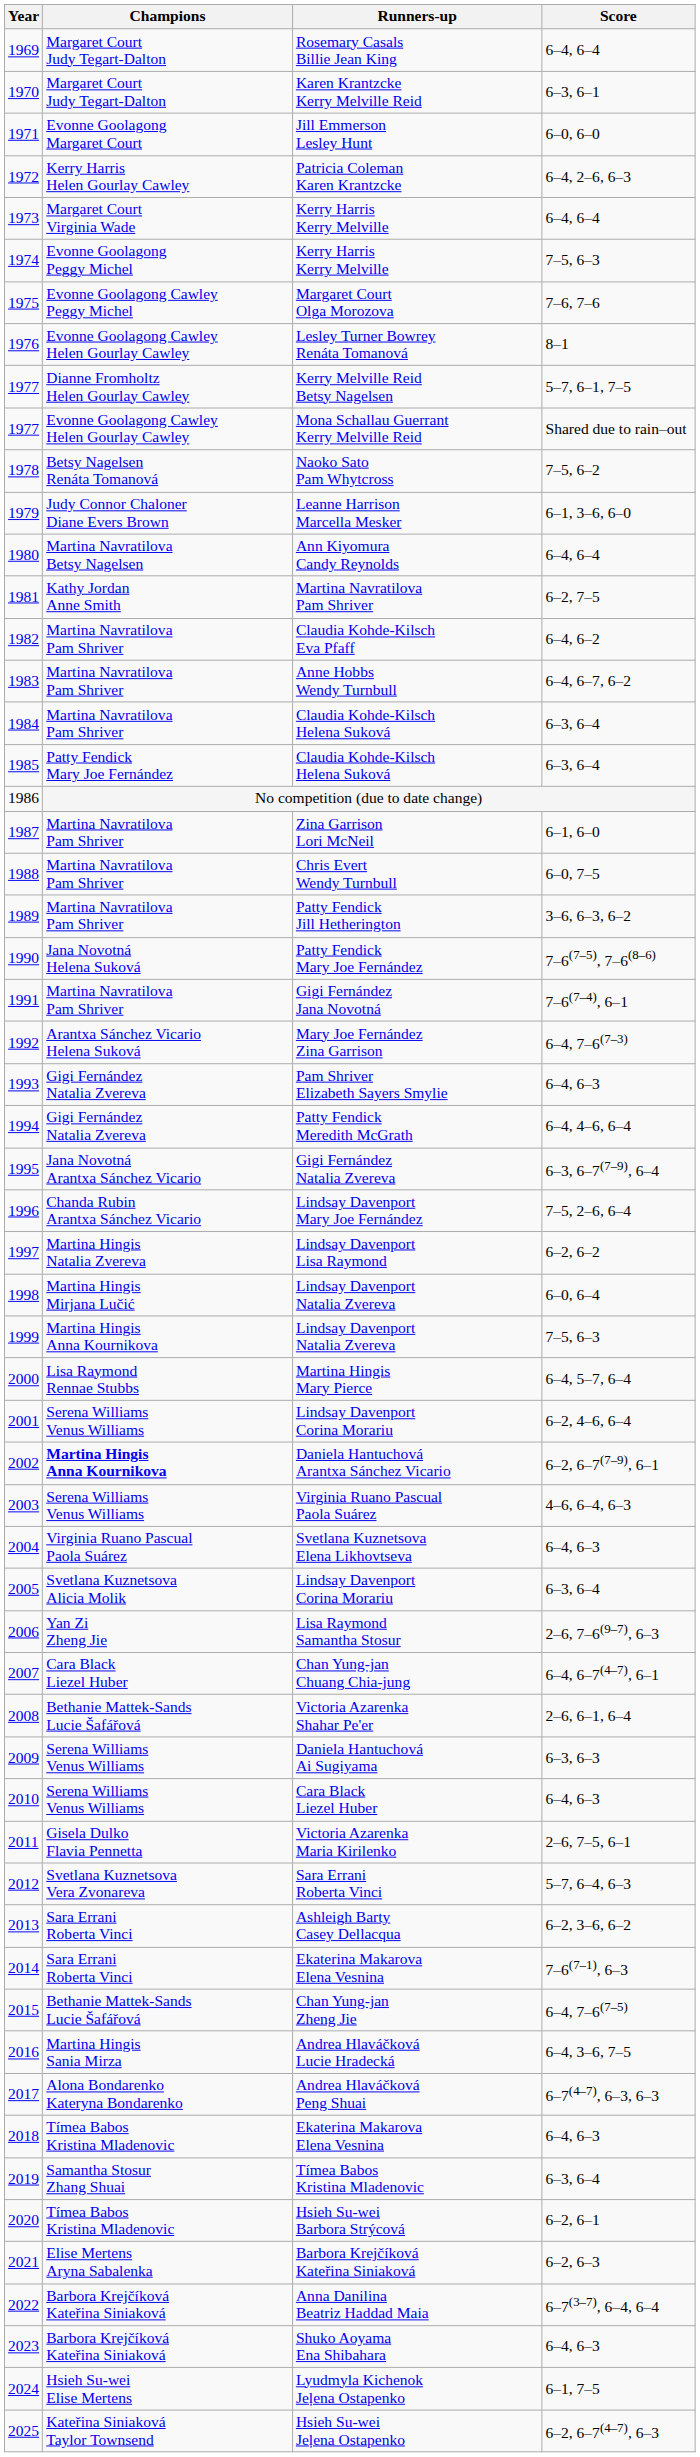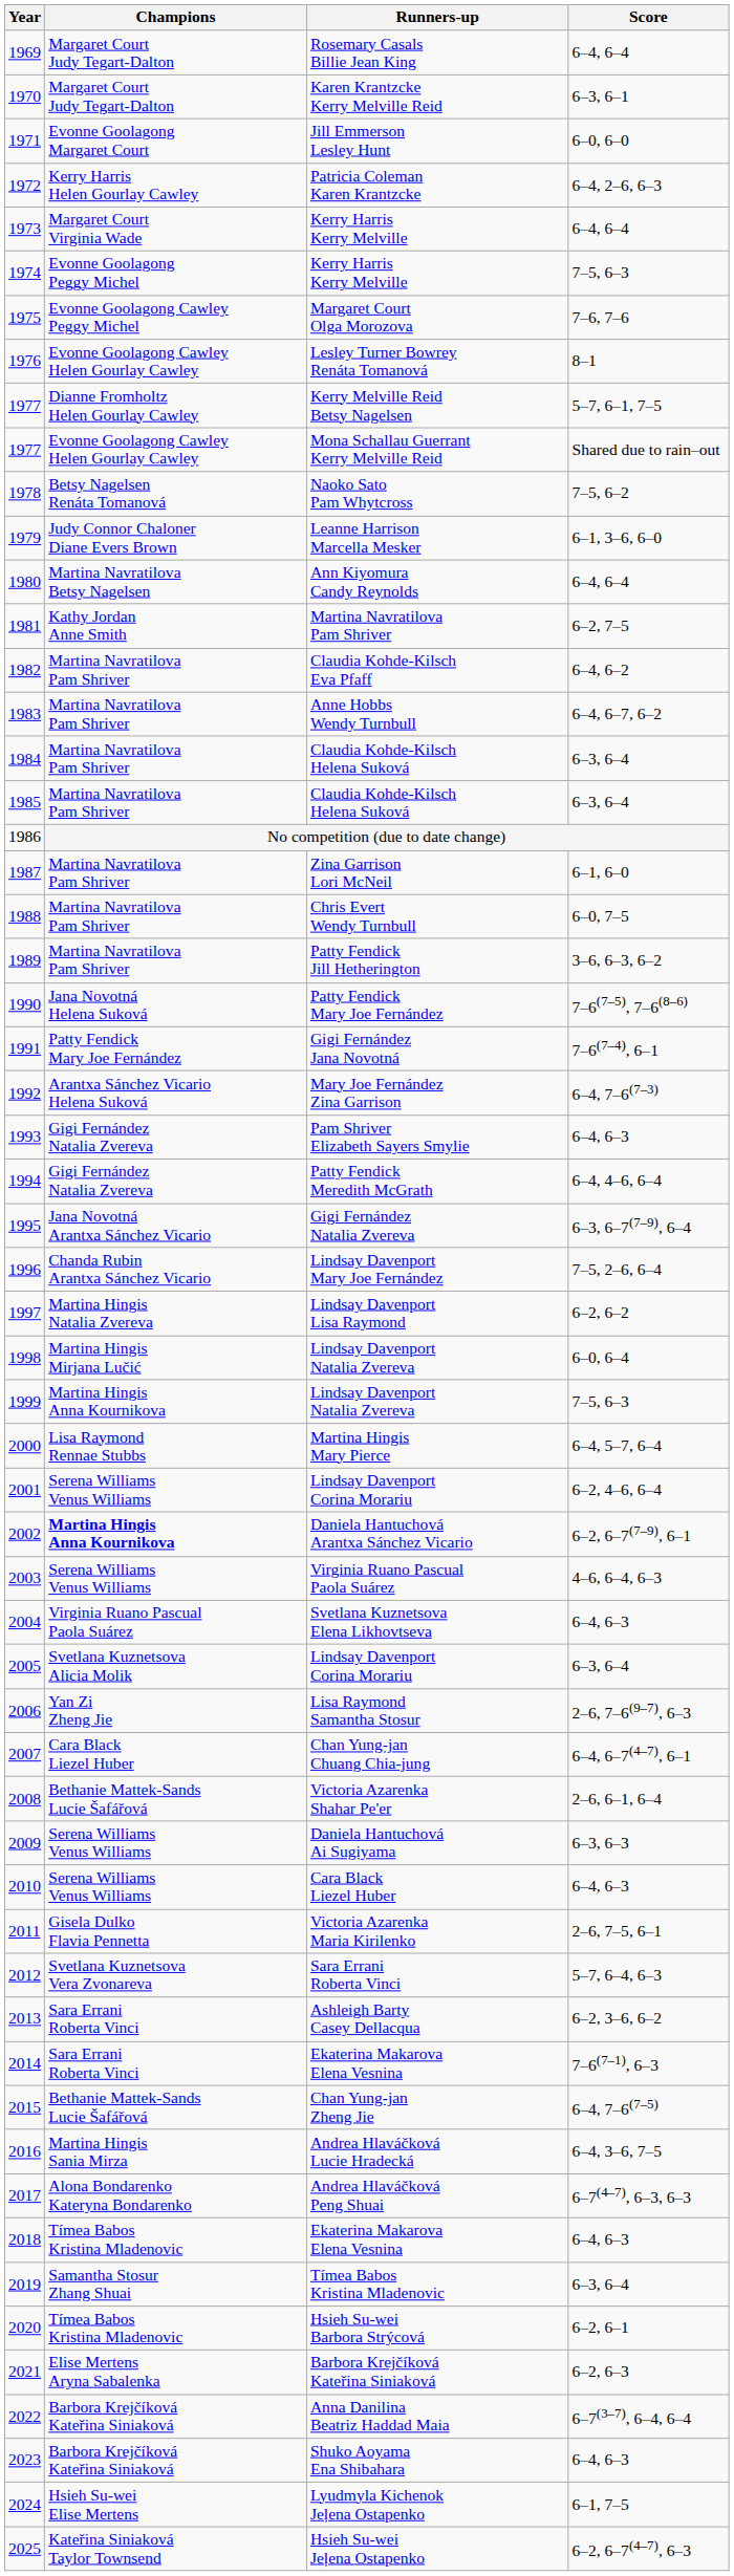1985 / Claudia Kohde-Kilsch Helena Suková | Champions: Patty Fendick Mary Joe Fernández -> Martina Navratilova Pam Shriver
Gigi Fernández Jana Novotná | Champions: Martina Navratilova Pam Shriver -> Patty Fendick Mary Joe Fernández
